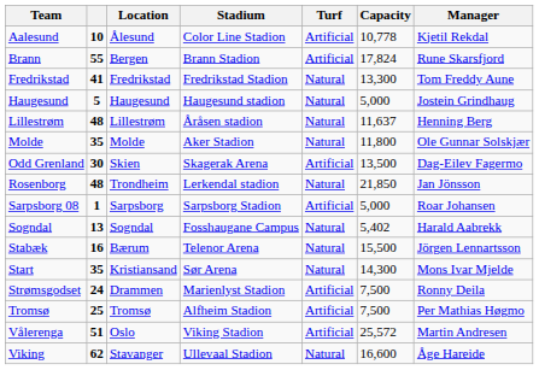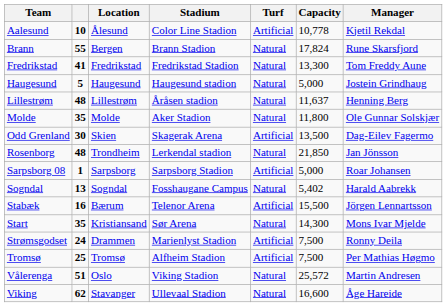Brann | Turf: Artificial -> Natural
Stabæk | Turf: Natural -> Artificial
Vålerenga | Turf: Artificial -> Natural
